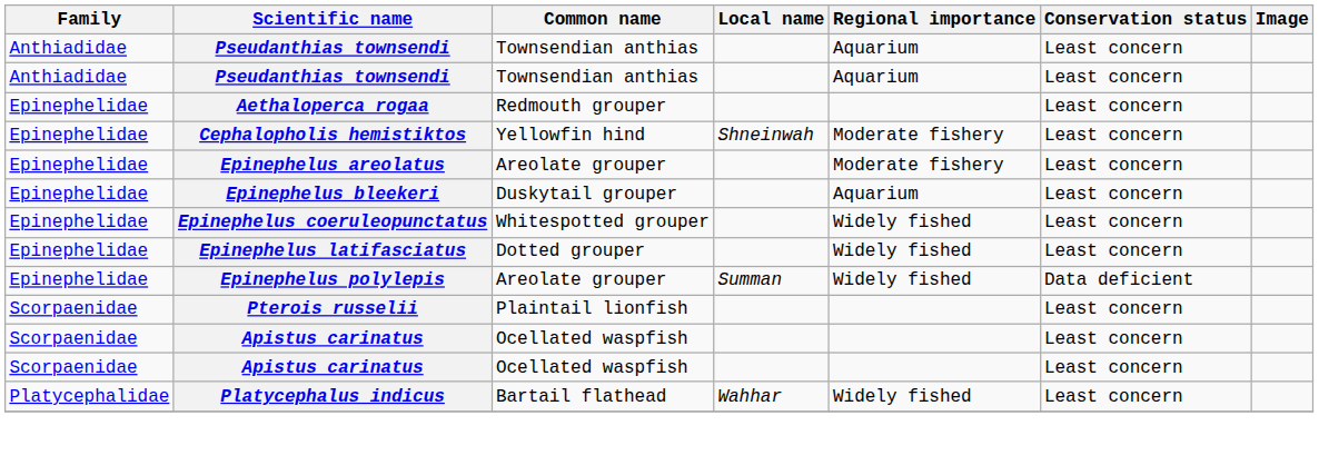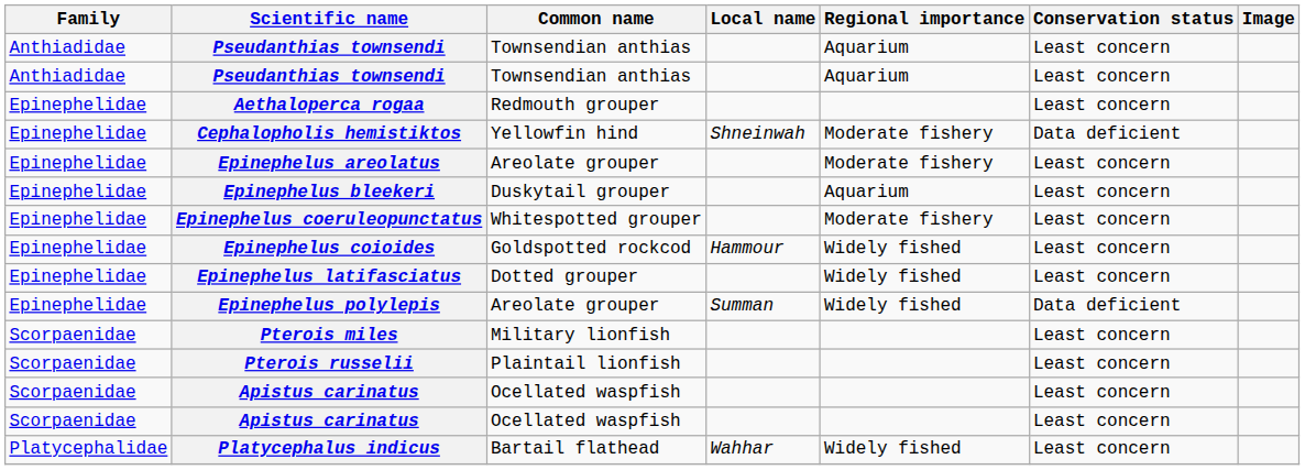Cephalopholis hemistiktos | Conservation status: Least concern -> Data deficient
Epinephelus coeruleopunctatus | Regional importance: Widely fished -> Moderate fishery
+ row: Epinephelidae | Epinephelus coioides | Goldspotted rockcod | Hammour | Widely fished | Least concern
+ row: Scorpaenidae | Pterois miles | Military lionfish | Least concern
